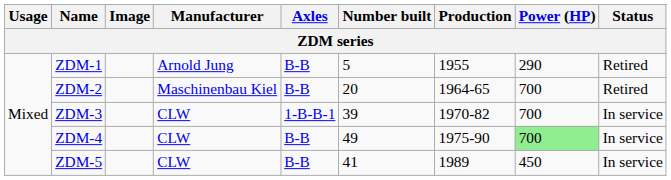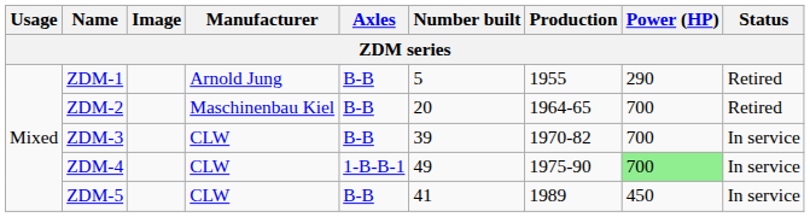ZDM-3 | Axles: 1-B-B-1 -> B-B
ZDM-4 | Axles: B-B -> 1-B-B-1
